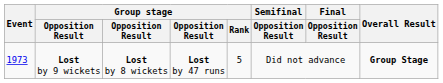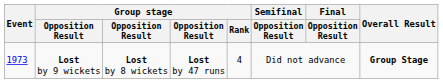Lost by 9 wickets | Group stage / Rank: 5 -> 4
